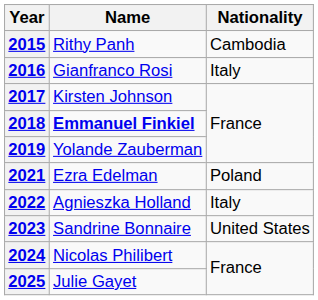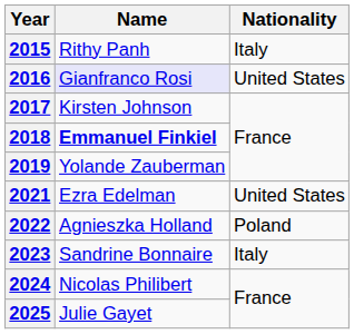2015 | Nationality: Cambodia -> Italy
2016 | Name: no background -> lavender background
2016 | Nationality: Italy -> United States
2021 | Nationality: Poland -> United States
2022 | Nationality: Italy -> Poland
2023 | Nationality: United States -> Italy
